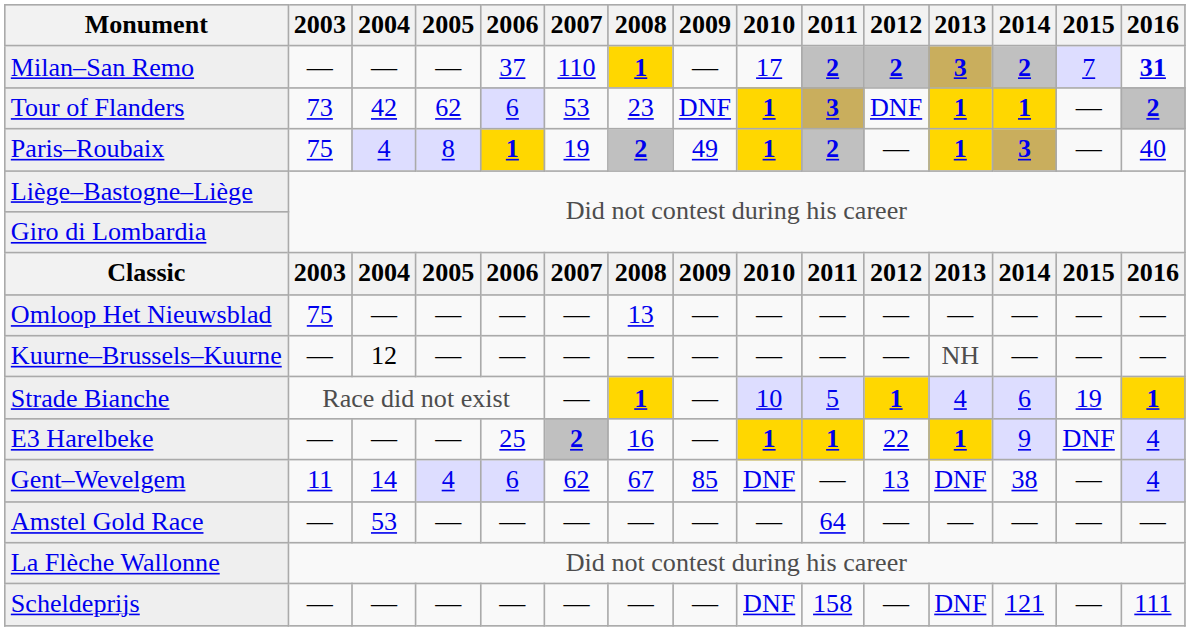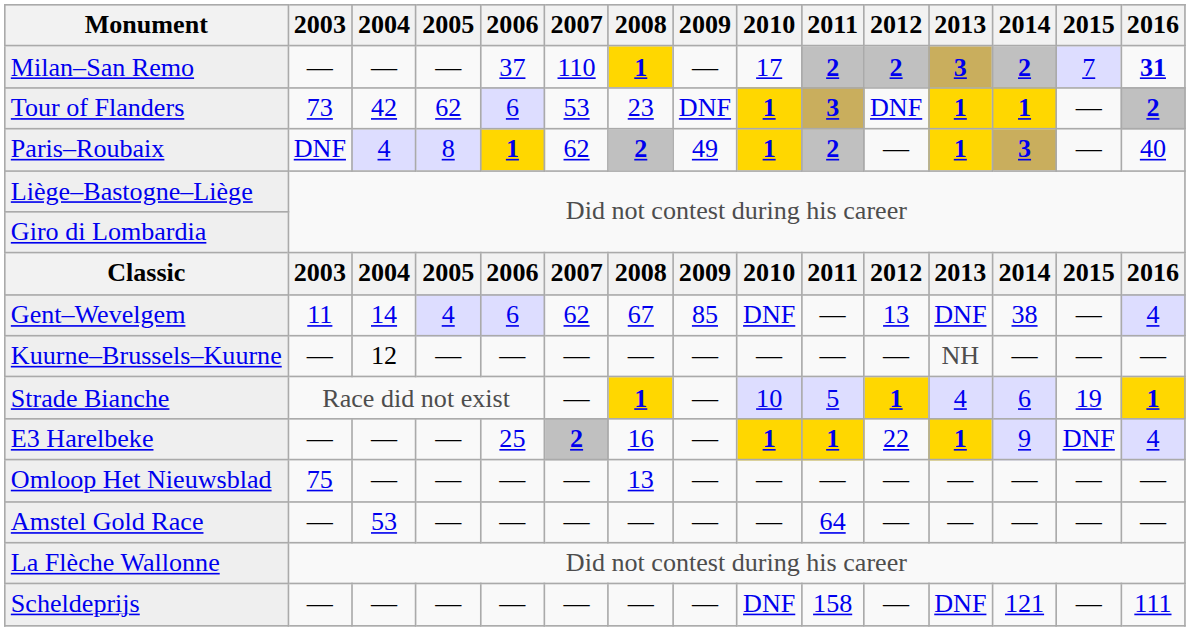Paris–Roubaix | 2003: 75 -> DNF
Paris–Roubaix | 2007: 19 -> 62
rows swapped: Omloop Het Nieuwsblad <-> Gent–Wevelgem
